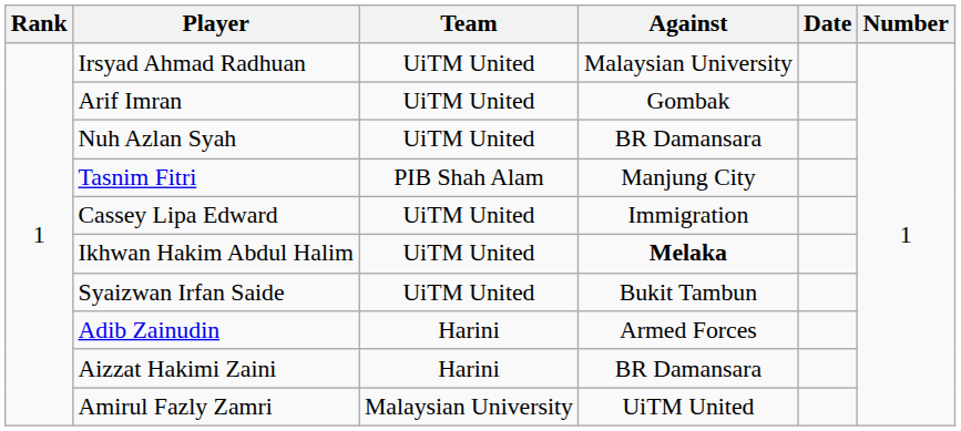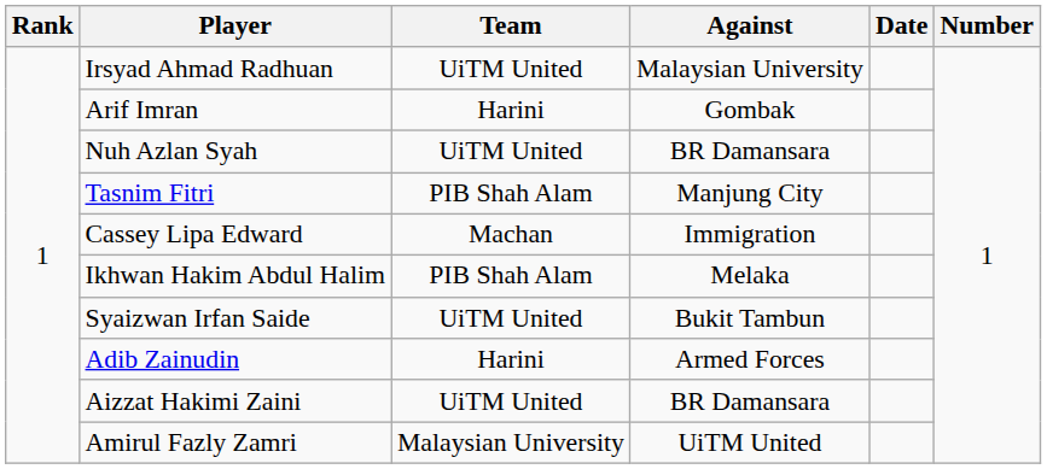Arif Imran | Team: UiTM United -> Harini
Cassey Lipa Edward | Team: UiTM United -> Machan
Ikhwan Hakim Abdul Halim | Team: UiTM United -> PIB Shah Alam
Ikhwan Hakim Abdul Halim | Against: bold -> normal
Aizzat Hakimi Zaini | Team: Harini -> UiTM United
